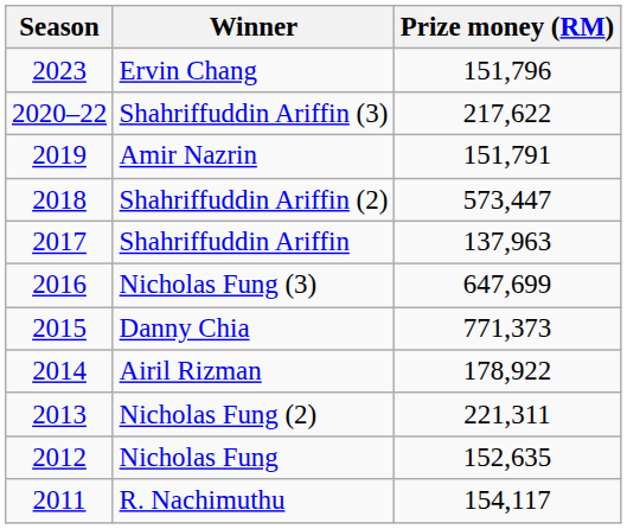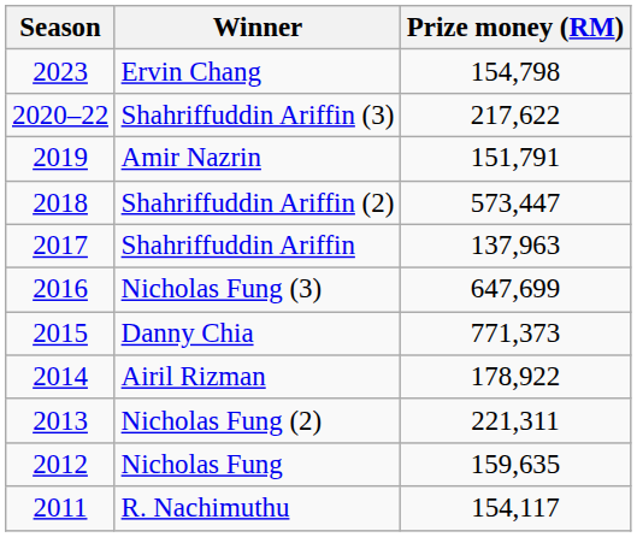Ervin Chang | Prize money (RM): 151,796 -> 154,798
Nicholas Fung | Prize money (RM): 152,635 -> 159,635
